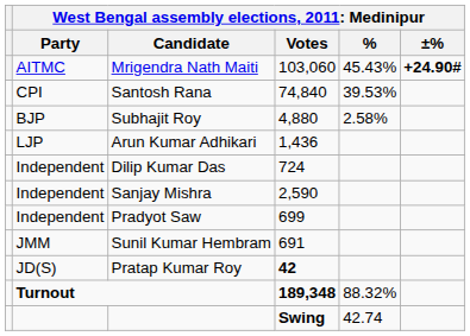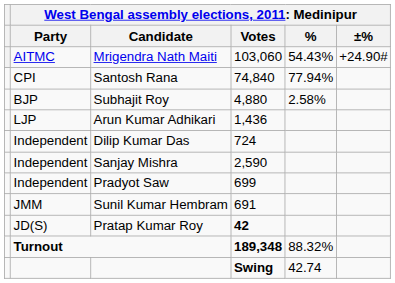Mrigendra Nath Maiti | column 5: 45.43% -> 54.43%
Mrigendra Nath Maiti | column 6: bold -> normal
Santosh Rana | column 5: 39.53% -> 77.94%
